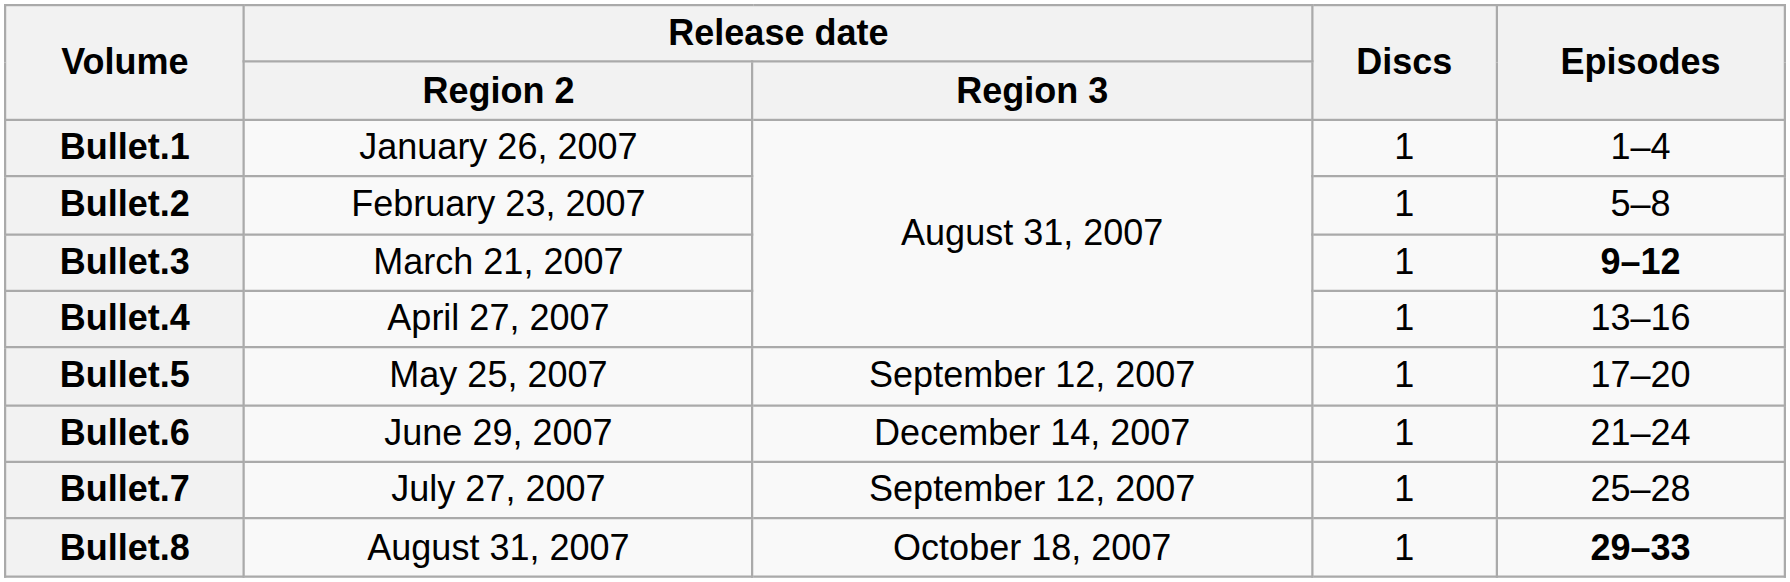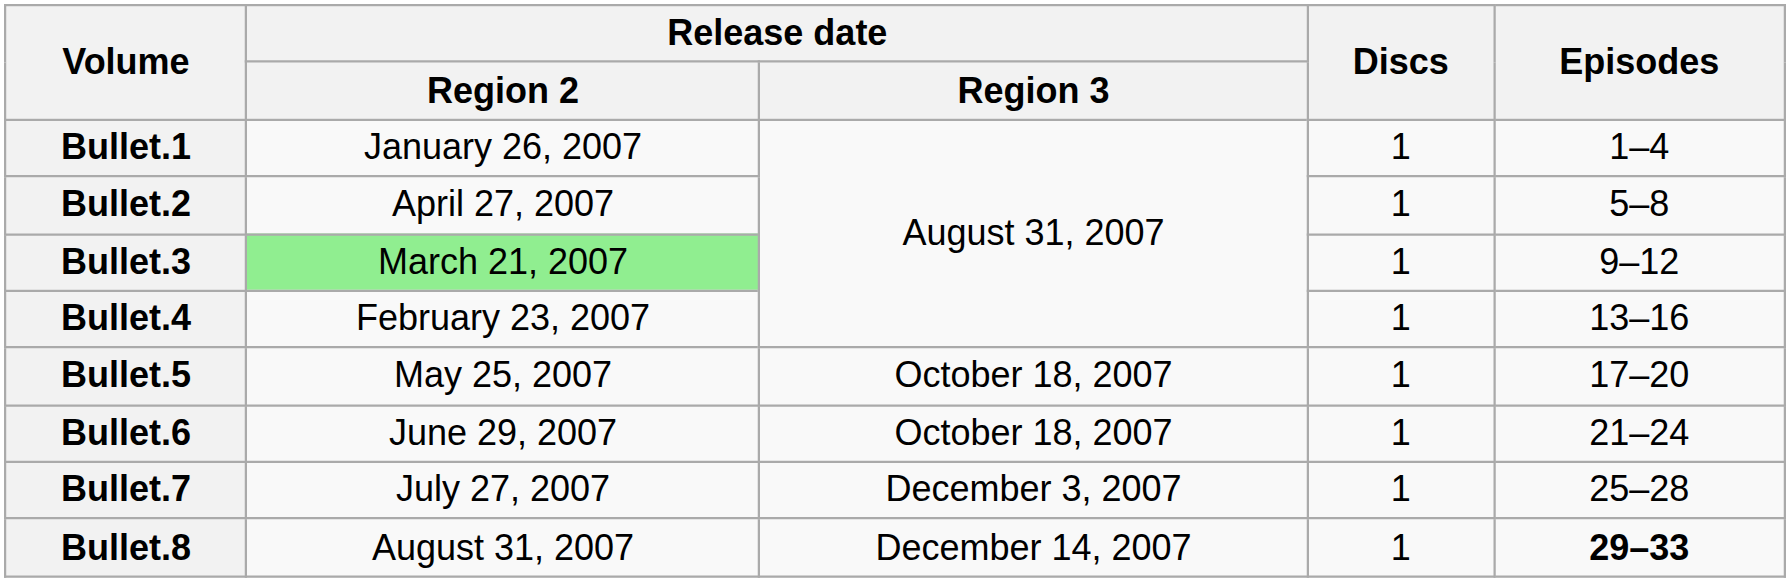Bullet.2 | Release date / Region 2: February 23, 2007 -> April 27, 2007
Bullet.3 | Release date / Region 2: no background -> lightgreen background
Bullet.3 | Episodes: bold -> normal
Bullet.4 | Release date / Region 2: April 27, 2007 -> February 23, 2007
Bullet.5 | Release date / Region 3: September 12, 2007 -> October 18, 2007
Bullet.6 | Release date / Region 3: December 14, 2007 -> October 18, 2007
Bullet.7 | Release date / Region 3: September 12, 2007 -> December 3, 2007
Bullet.8 | Release date / Region 3: October 18, 2007 -> December 14, 2007
